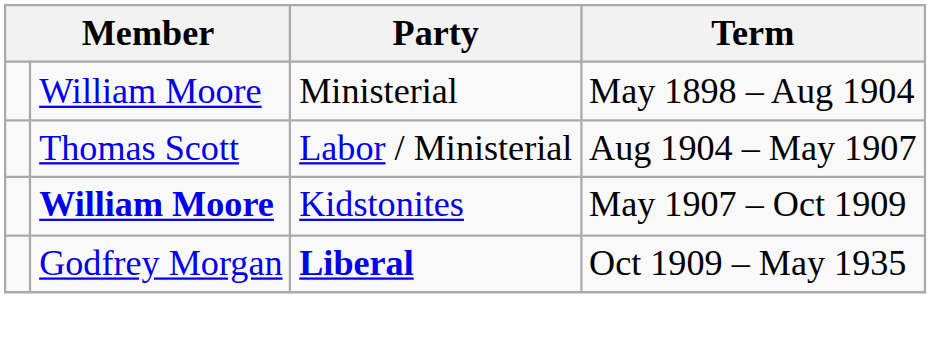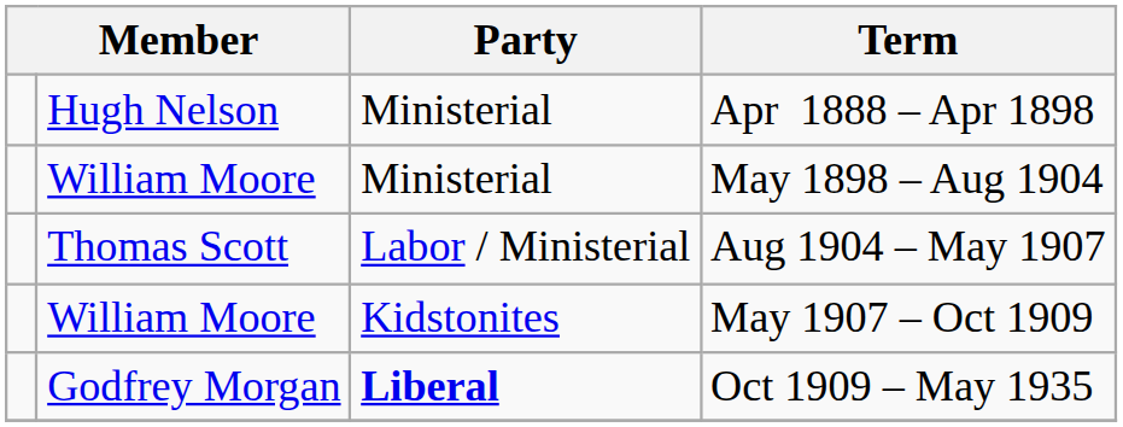+ row: Hugh Nelson | Ministerial | Apr 1888 – Apr 1898
May 1907 – Oct 1909 | column 2: bold -> normal
